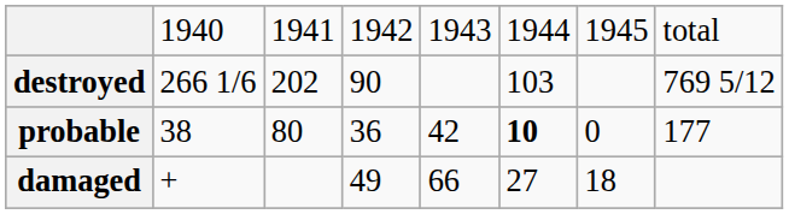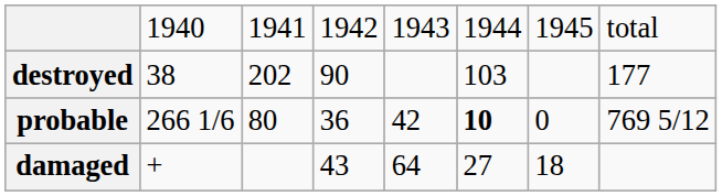destroyed | column 2: 266 1/6 -> 38
destroyed | column 8: 769 5/12 -> 177
probable | column 2: 38 -> 266 1/6
probable | column 8: 177 -> 769 5/12
damaged | column 4: 49 -> 43
damaged | column 5: 66 -> 64
